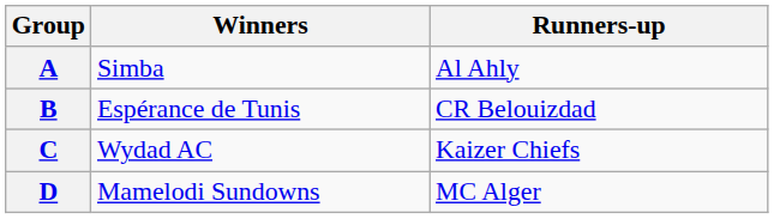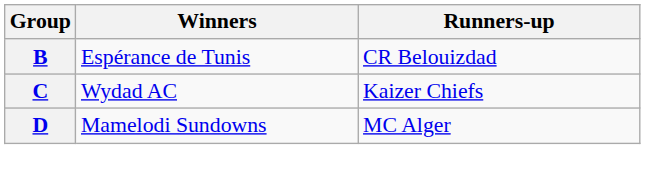- row: A | Simba | Al Ahly
